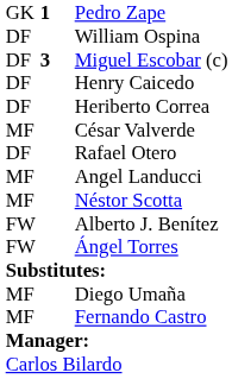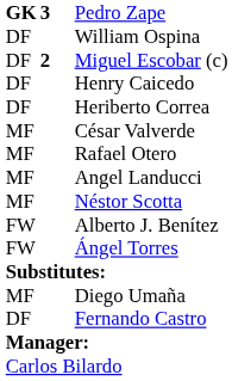Pedro Zape | column 1: normal -> bold
Pedro Zape | column 2: 1 -> 3
Miguel Escobar (c) | column 2: 3 -> 2
Rafael Otero | column 1: DF -> MF
Fernando Castro | column 1: MF -> DF
